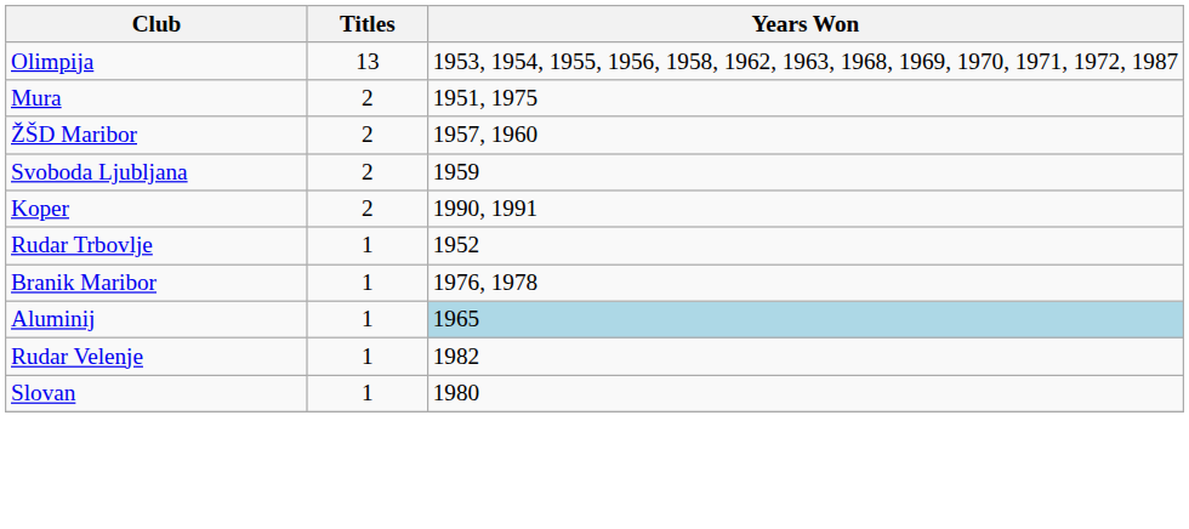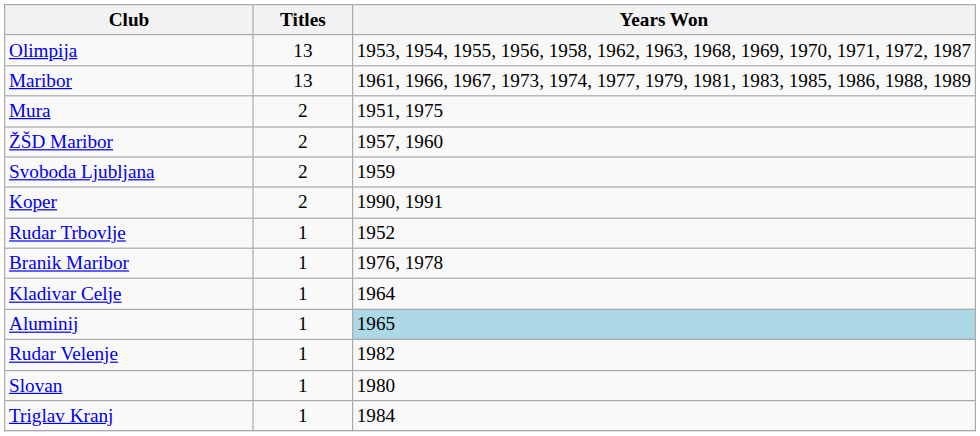+ row: Maribor | 13 | 1961, 1966, 1967, 1973, 1974, 1977, 1979, 1981, 1983, 1985, 1986, 1988, 1989
+ row: Kladivar Celje | 1 | 1964
+ row: Triglav Kranj | 1 | 1984
